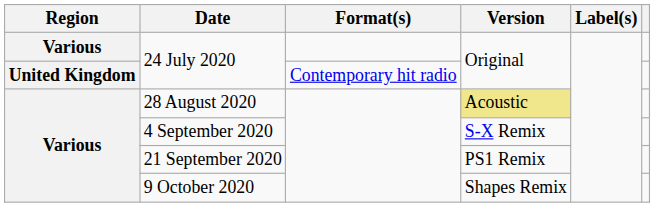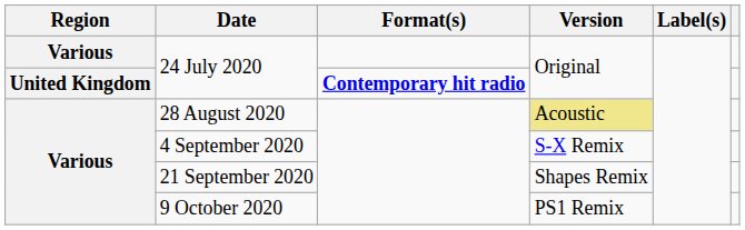United Kingdom / 24 July 2020 | Format(s): normal -> bold
21 September 2020 | Version: PS1 Remix -> Shapes Remix
9 October 2020 | Version: Shapes Remix -> PS1 Remix
